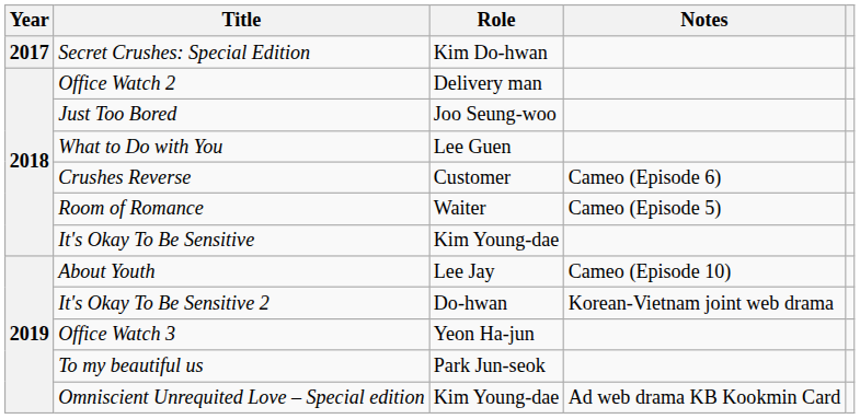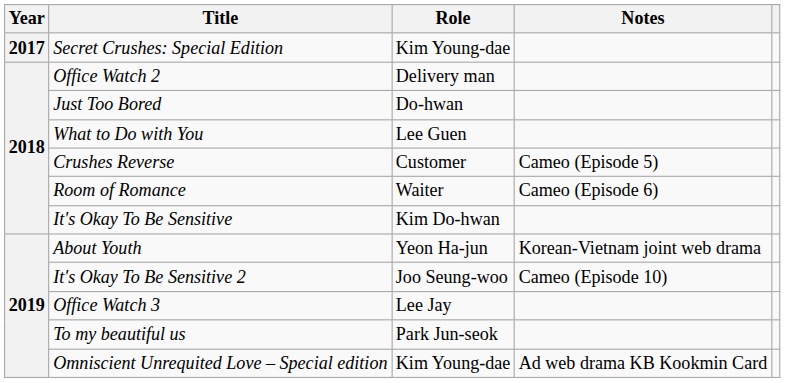Secret Crushes: Special Edition | Role: Kim Do-hwan -> Kim Young-dae
Just Too Bored | Role: Joo Seung-woo -> Do-hwan
Crushes Reverse | Notes: Cameo (Episode 6) -> Cameo (Episode 5)
Room of Romance | Notes: Cameo (Episode 5) -> Cameo (Episode 6)
It's Okay To Be Sensitive | Role: Kim Young-dae -> Kim Do-hwan
About Youth | Role: Lee Jay -> Yeon Ha-jun
About Youth | Notes: Cameo (Episode 10) -> Korean-Vietnam joint web drama
It's Okay To Be Sensitive 2 | Role: Do-hwan -> Joo Seung-woo
It's Okay To Be Sensitive 2 | Notes: Korean-Vietnam joint web drama -> Cameo (Episode 10)
Office Watch 3 | Role: Yeon Ha-jun -> Lee Jay
